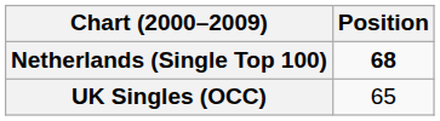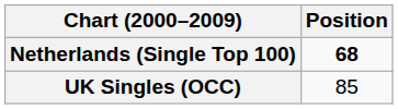UK Singles (OCC) | Position: 65 -> 85
